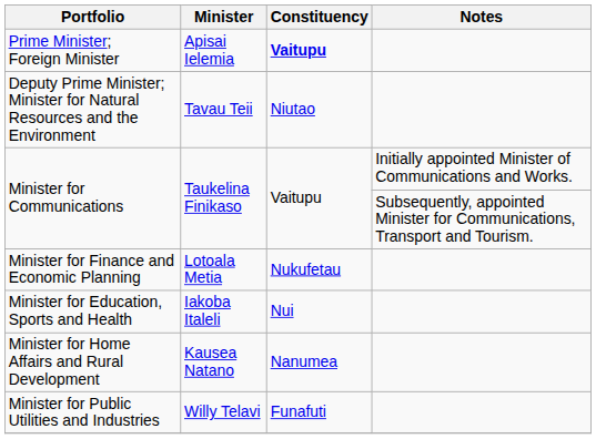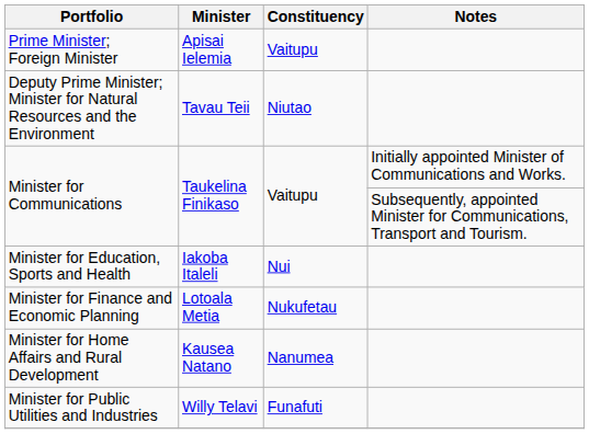Prime Minister; Foreign Minister | Constituency: bold -> normal
rows swapped: Minister for Education, Sports and Health <-> Minister for Finance and Economic Planning
